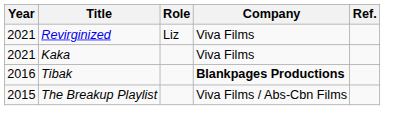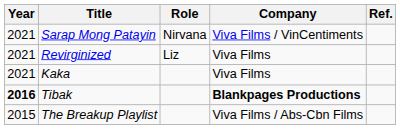+ row: 2021 | Sarap Mong Patayin | Nirvana | Viva Films / VinCentiments
Tibak | Year: normal -> bold
